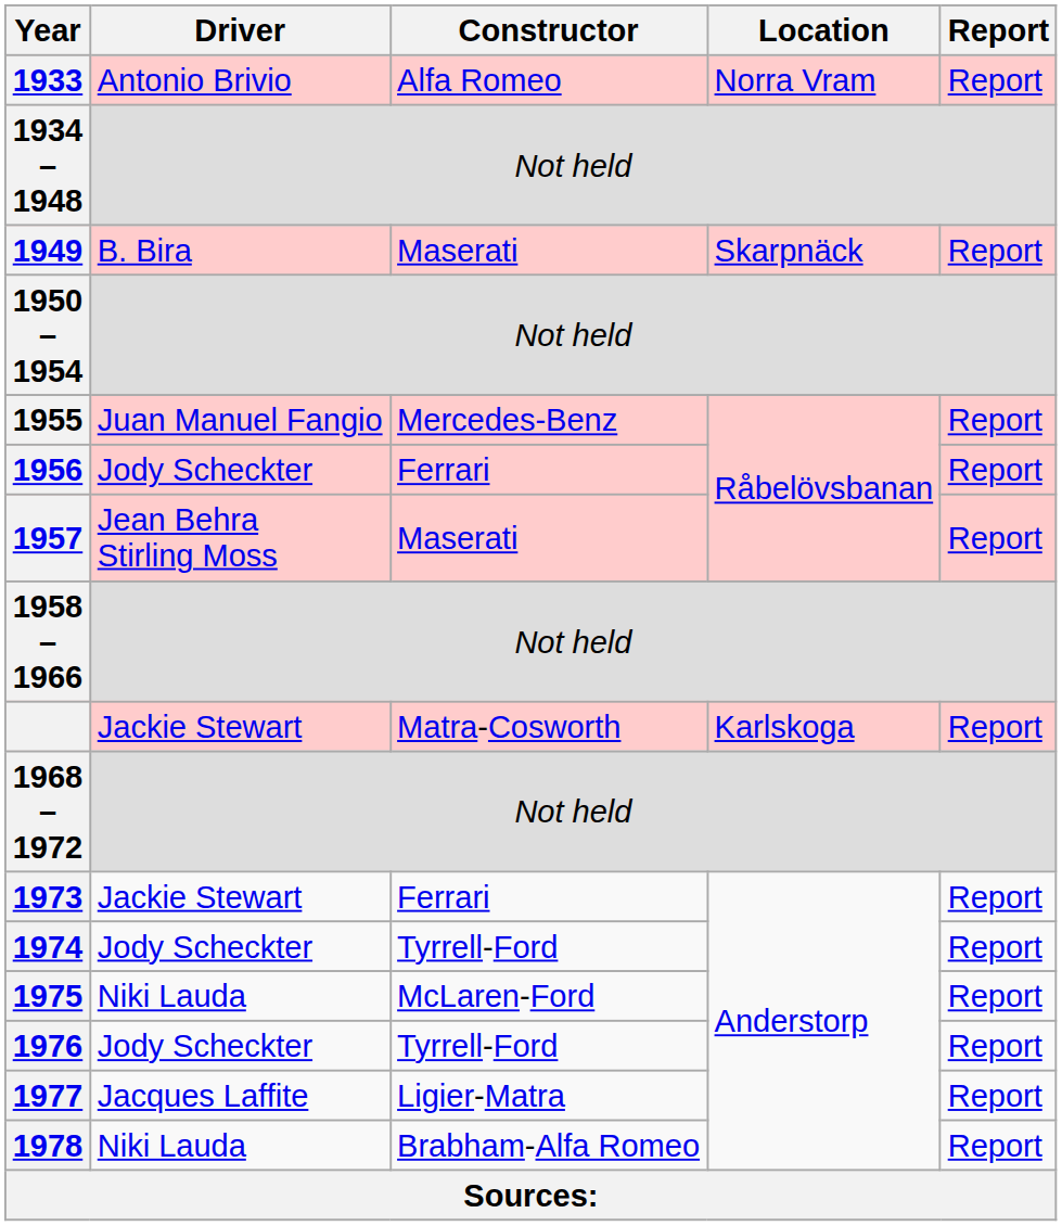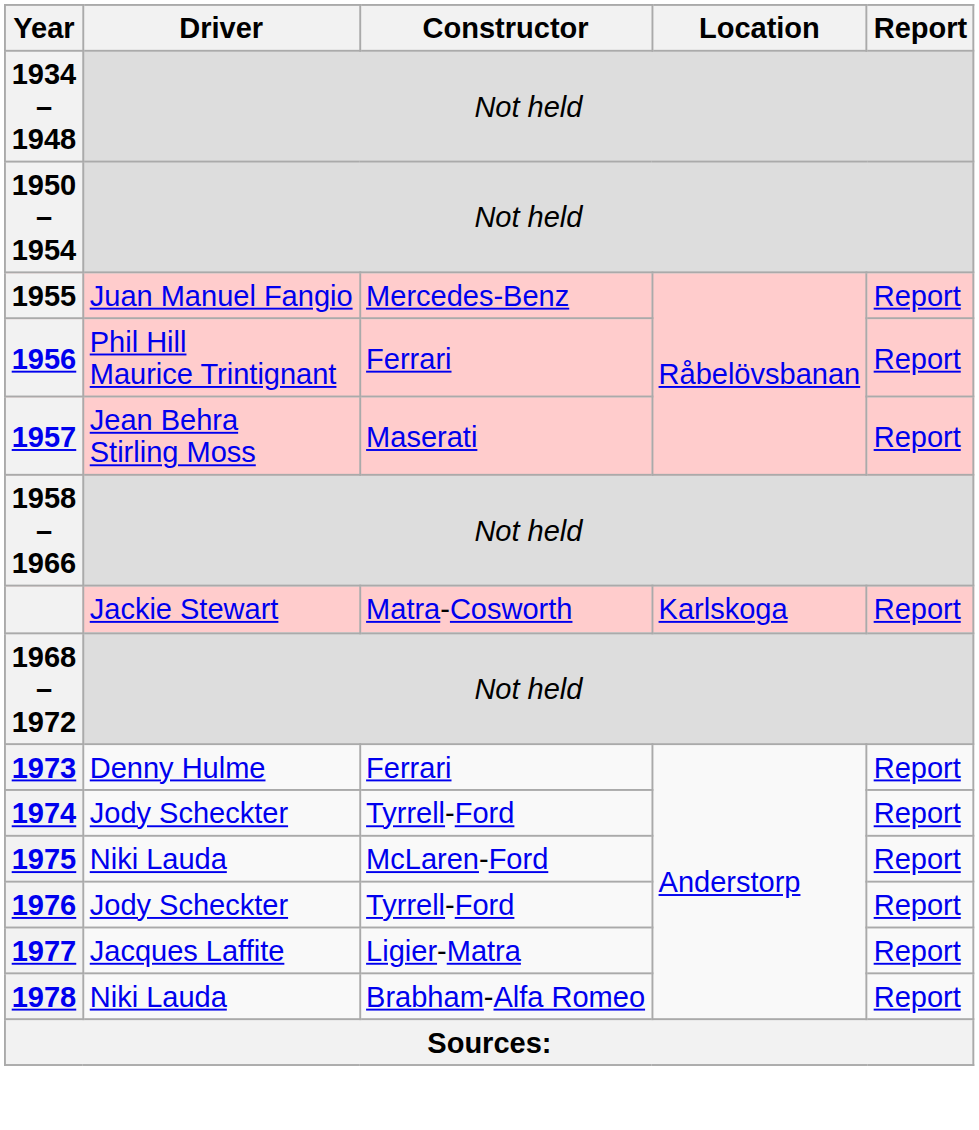- row: 1933 | Antonio Brivio | Alfa Romeo | Norra Vram | Report
- row: 1949 | B. Bira | Maserati | Skarpnäck | Report
1956 | Driver: Jody Scheckter -> Phil Hill Maurice Trintignant
1973 | Driver: Jackie Stewart -> Denny Hulme
